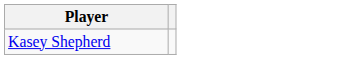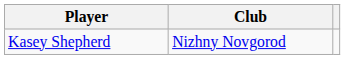+ column: Club | Nizhny Novgorod
